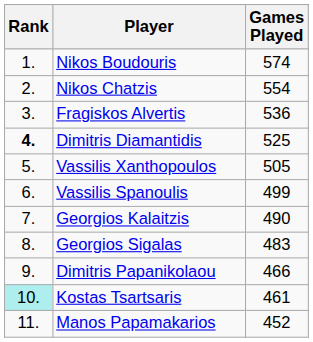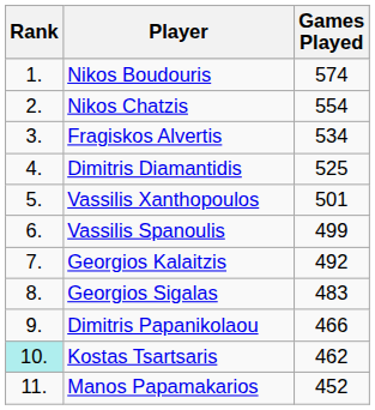Fragiskos Alvertis | Games Played: 536 -> 534
Dimitris Diamantidis | Rank: bold -> normal
Vassilis Xanthopoulos | Games Played: 505 -> 501
Georgios Kalaitzis | Games Played: 490 -> 492
Kostas Tsartsaris | Games Played: 461 -> 462
